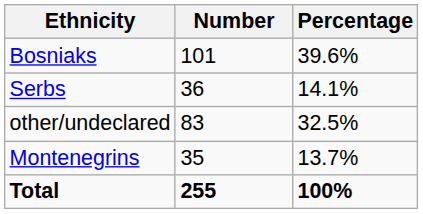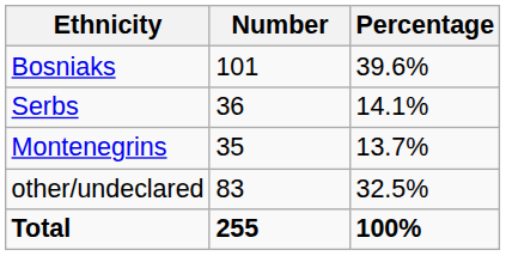rows swapped: Montenegrins <-> other/undeclared
